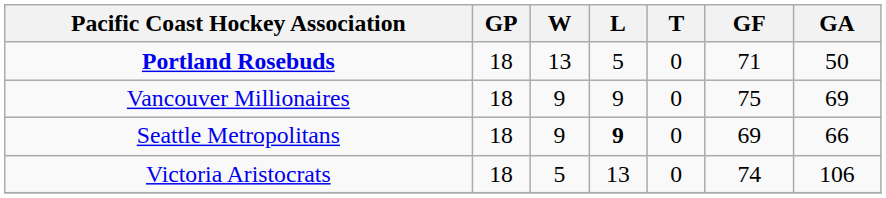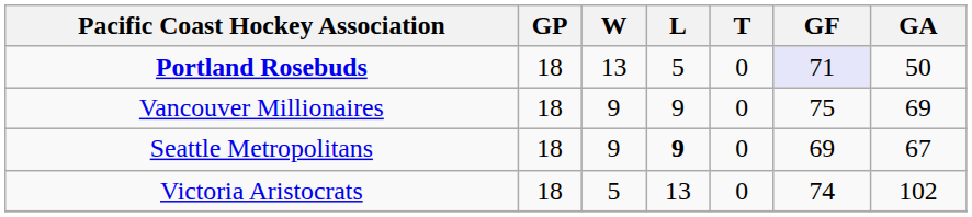Portland Rosebuds | GF: no background -> lavender background
Seattle Metropolitans | GA: 66 -> 67
Victoria Aristocrats | GA: 106 -> 102
